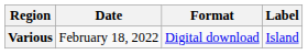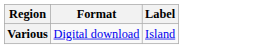- column: Date | February 18, 2022
